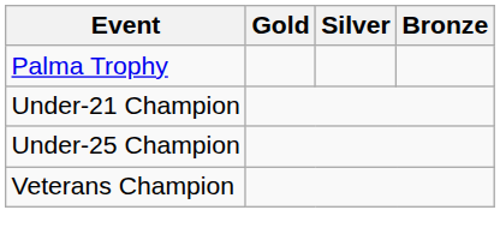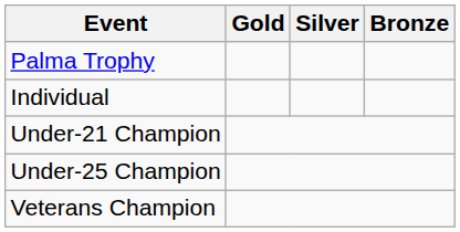+ row: Individual
